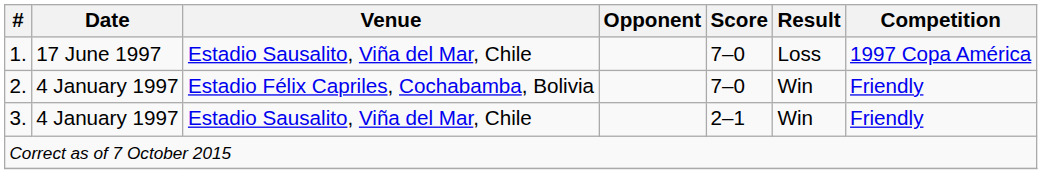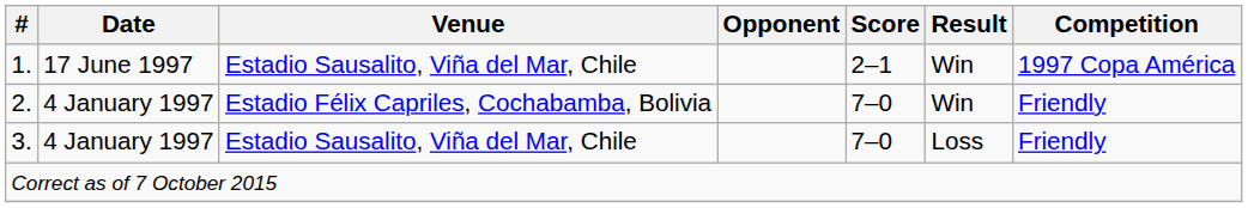1. | Score: 7–0 -> 2–1
1. | Result: Loss -> Win
3. | Score: 2–1 -> 7–0
3. | Result: Win -> Loss
